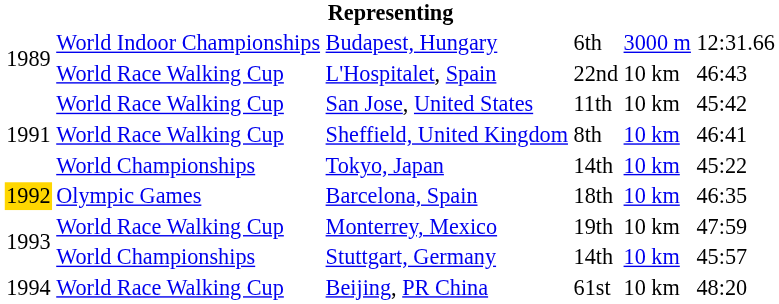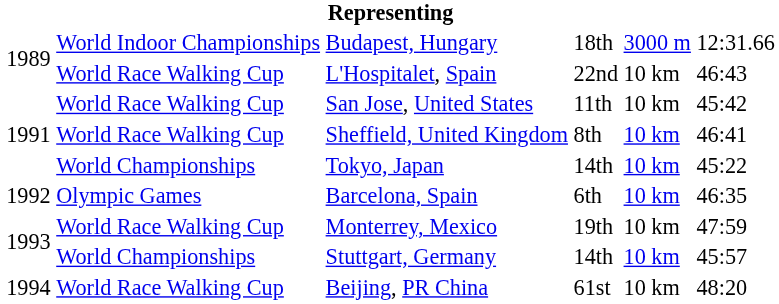Budapest, Hungary | column 4: 6th -> 18th
Barcelona, Spain | column 1: gold background -> no background
Barcelona, Spain | column 4: 18th -> 6th
